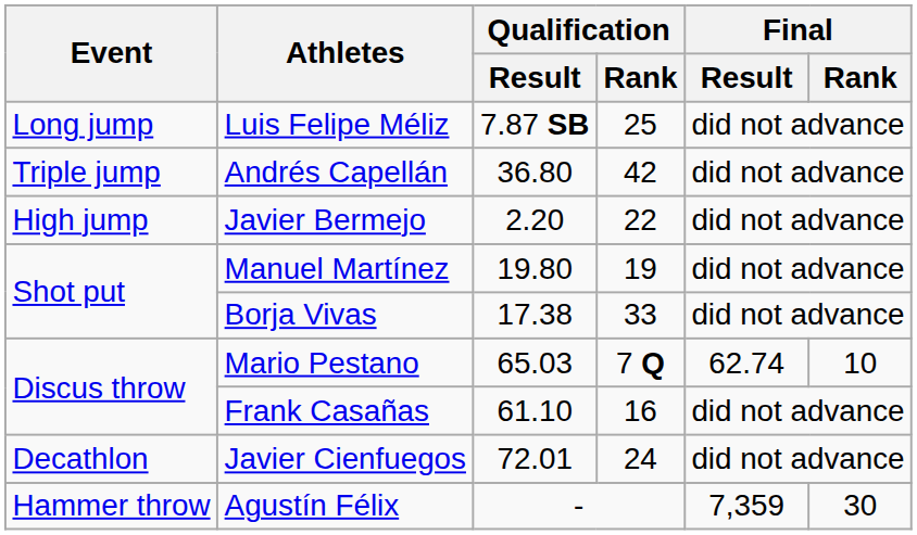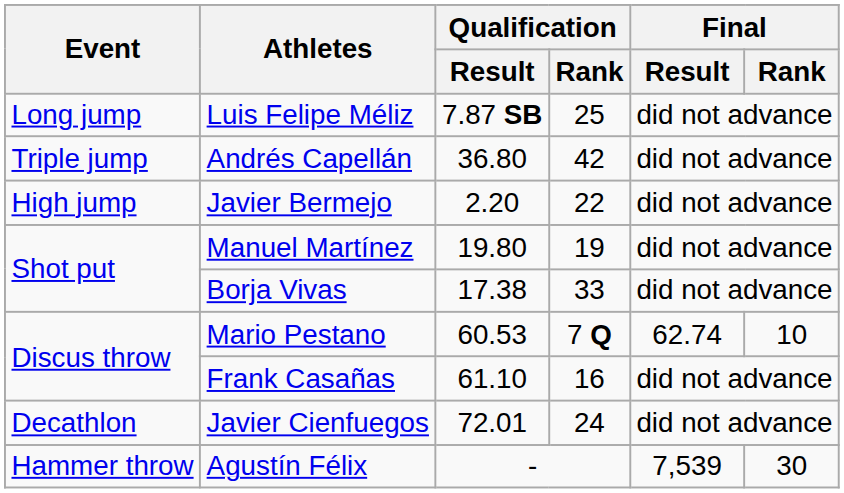Mario Pestano | Qualification / Result: 65.03 -> 60.53
Agustín Félix | Final / Result: 7,359 -> 7,539
